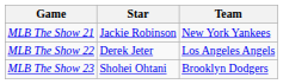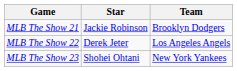MLB The Show 21 | Team: New York Yankees -> Brooklyn Dodgers
MLB The Show 23 | Team: Brooklyn Dodgers -> New York Yankees
